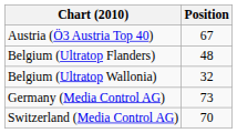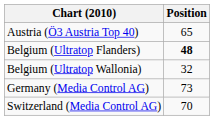Austria (Ö3 Austria Top 40) | Position: 67 -> 65
Belgium (Ultratop Flanders) | Position: normal -> bold
